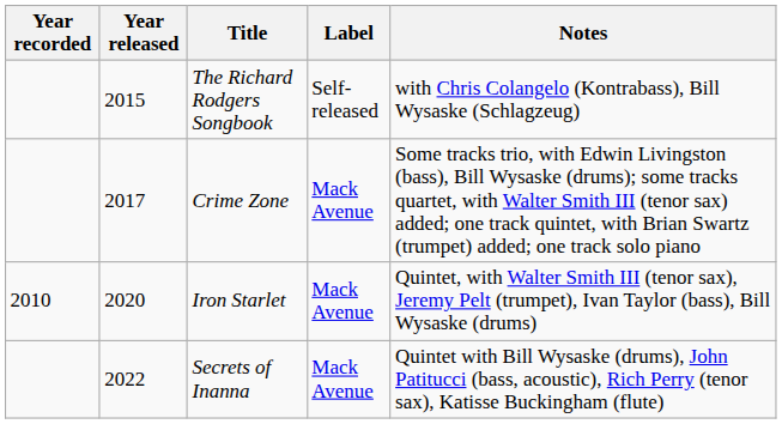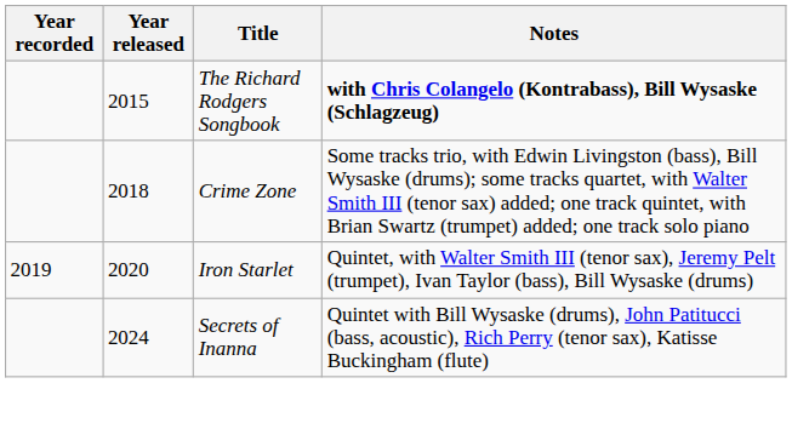- column: Label | Self-released | Mack Avenue | Mack Avenue | Mack Avenue
The Richard Rodgers Songbook | Notes: normal -> bold
Crime Zone | Year released: 2017 -> 2018
Iron Starlet | Year recorded: 2010 -> 2019
Secrets of Inanna | Year released: 2022 -> 2024
